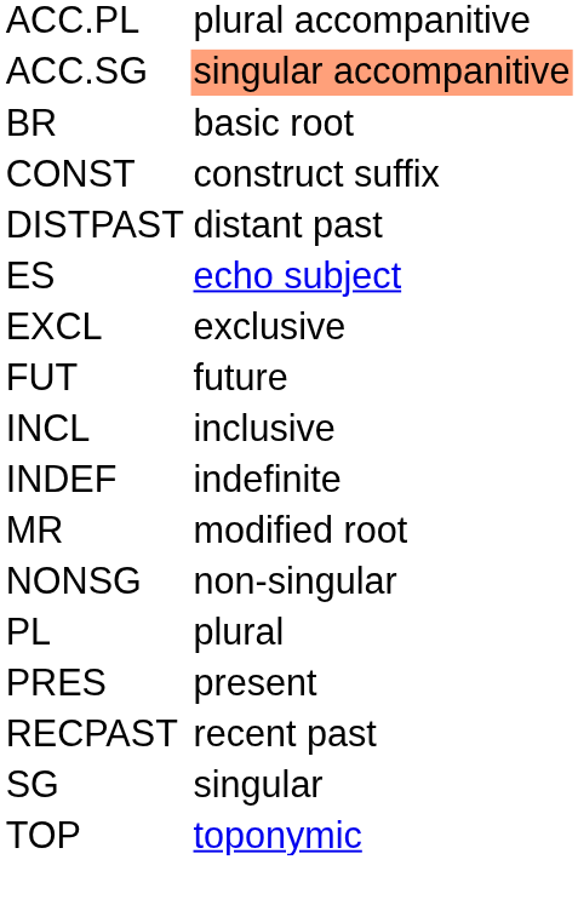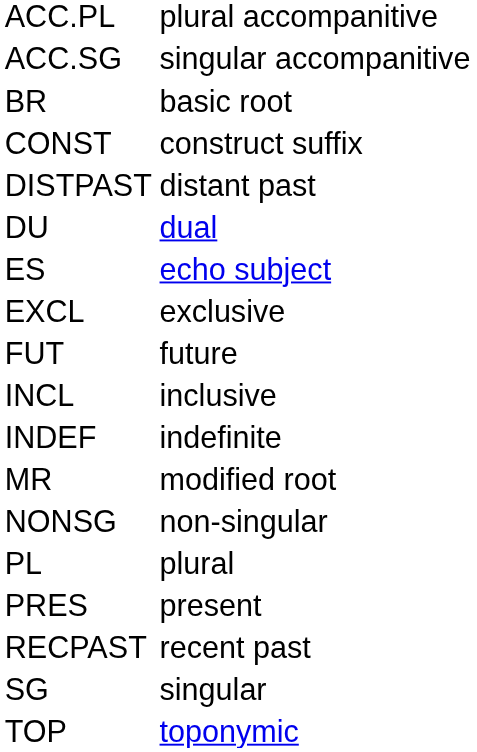ACC.SG | column 2: lightsalmon background -> no background
+ row: DU | dual
